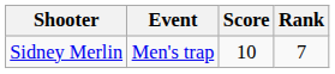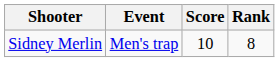Sidney Merlin | Rank: 7 -> 8
